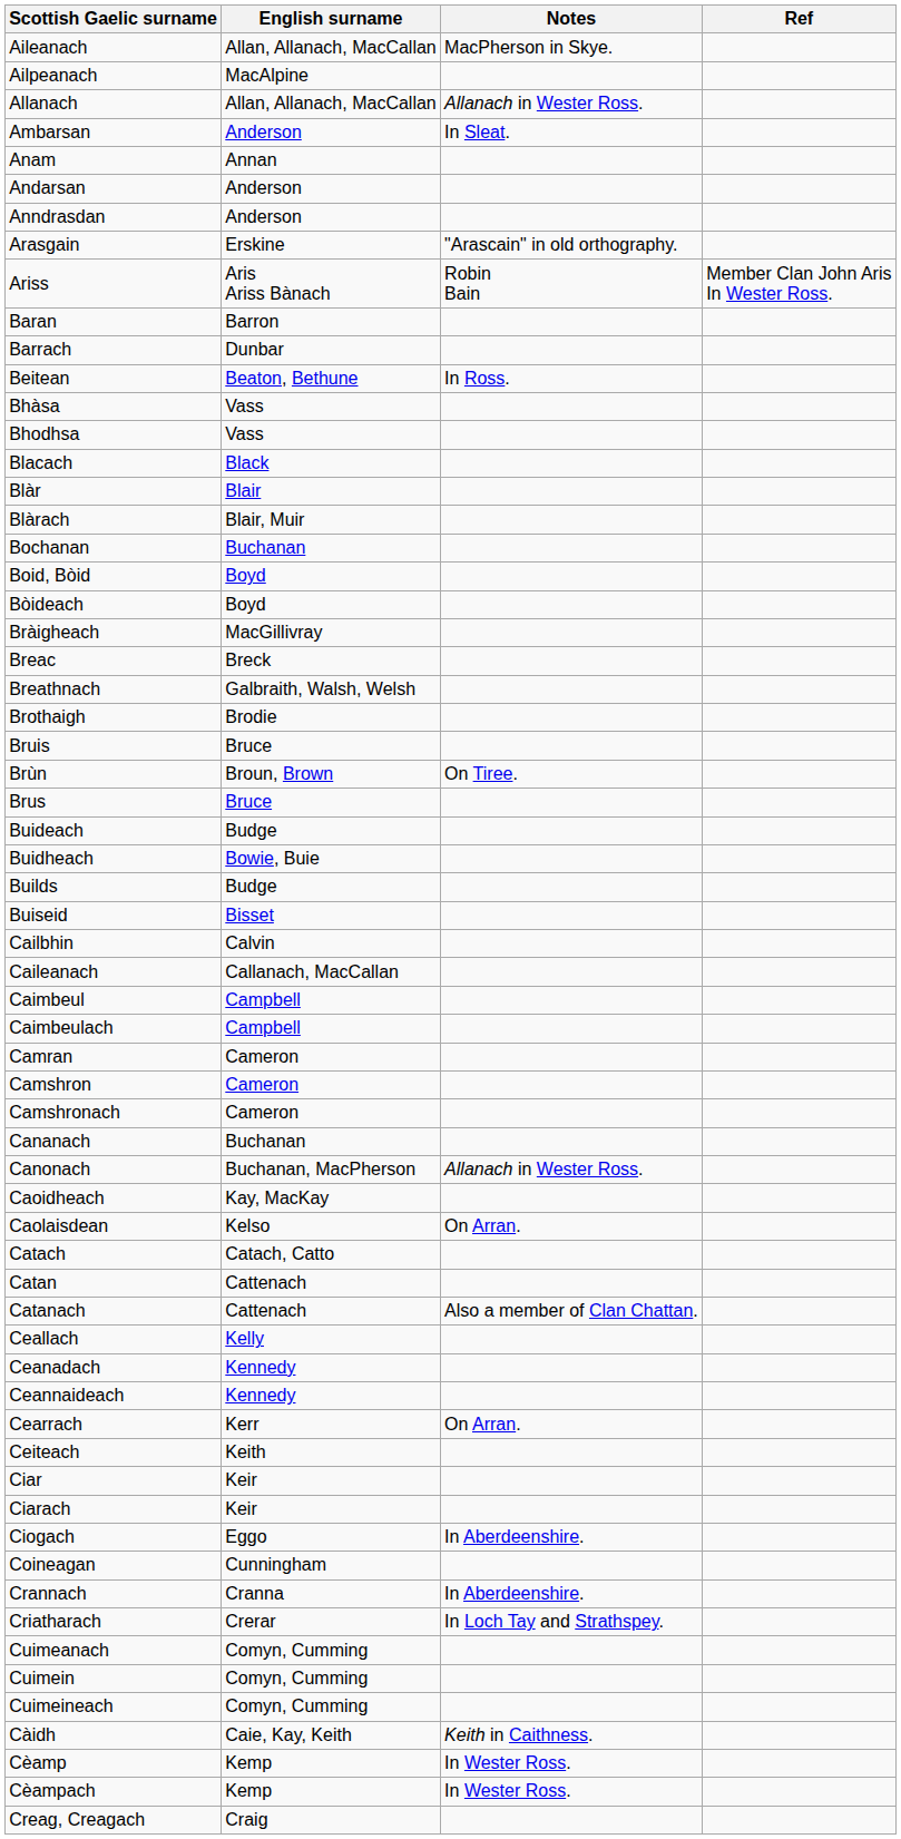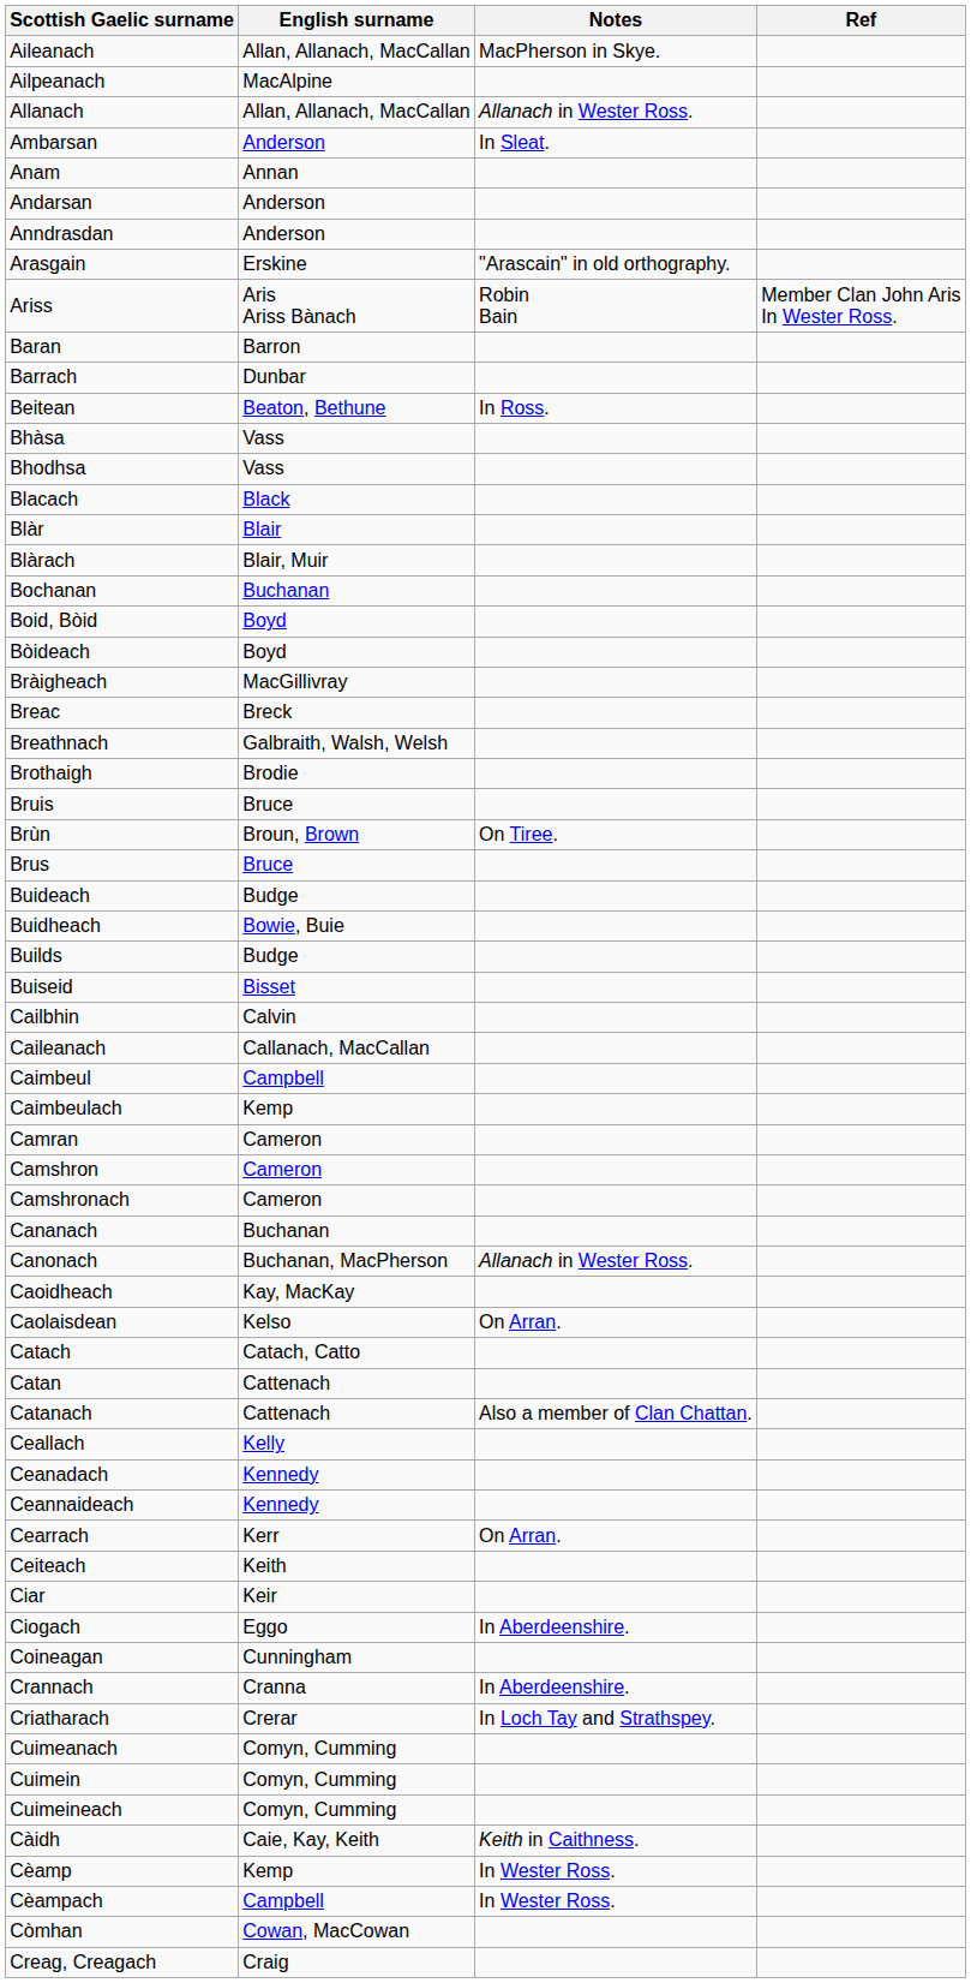Caimbeulach | English surname: Campbell -> Kemp
- row: Ciarach | Keir
Cèampach | English surname: Kemp -> Campbell
+ row: Còmhan | Cowan, MacCowan
